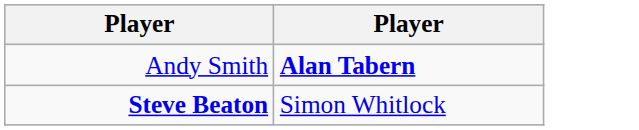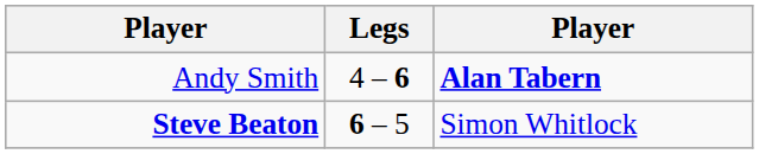+ column: Legs | 4 – 6 | 6 – 5
